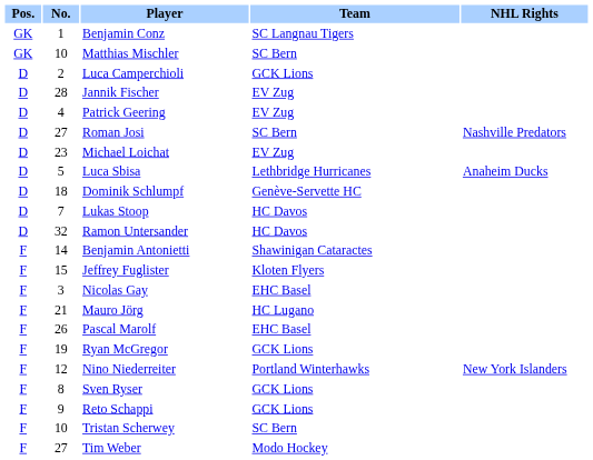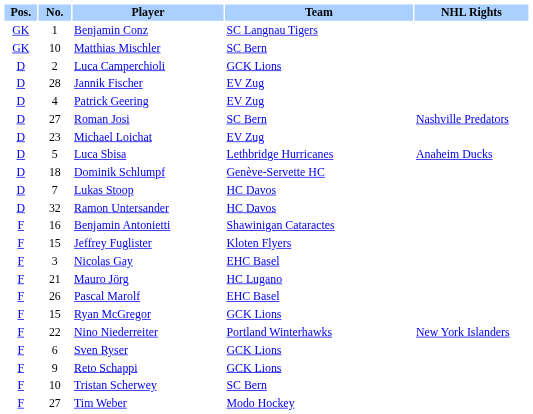Benjamin Antonietti | No.: 14 -> 16
Ryan McGregor | No.: 19 -> 15
Nino Niederreiter | No.: 12 -> 22
Sven Ryser | No.: 8 -> 6
